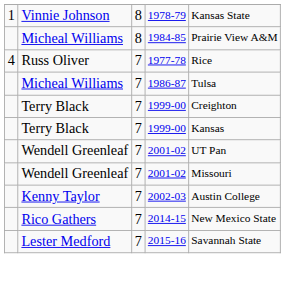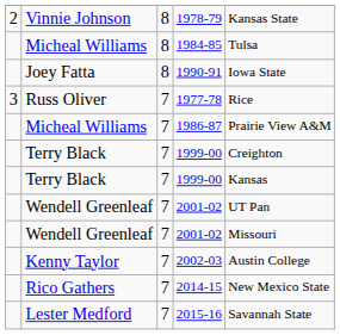1978-79 | column 1: 1 -> 2
1984-85 | column 5: Prairie View A&M -> Tulsa
+ row: Joey Fatta | 8 | 1990-91 | Iowa State
1977-78 | column 1: 4 -> 3
1986-87 | column 5: Tulsa -> Prairie View A&M
